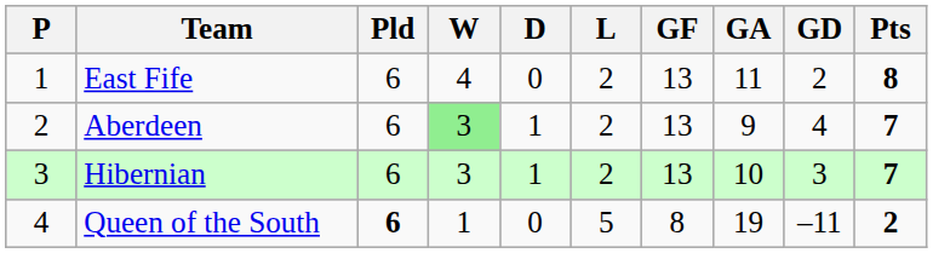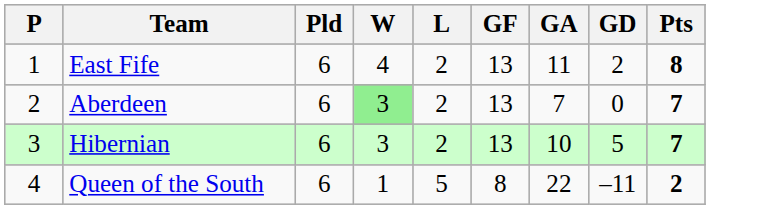- column: D | 0 | 1 | 1 | 0
Aberdeen | GA: 9 -> 7
Aberdeen | GD: 4 -> 0
Hibernian | GD: 3 -> 5
Queen of the South | Pld: bold -> normal
Queen of the South | GA: 19 -> 22
